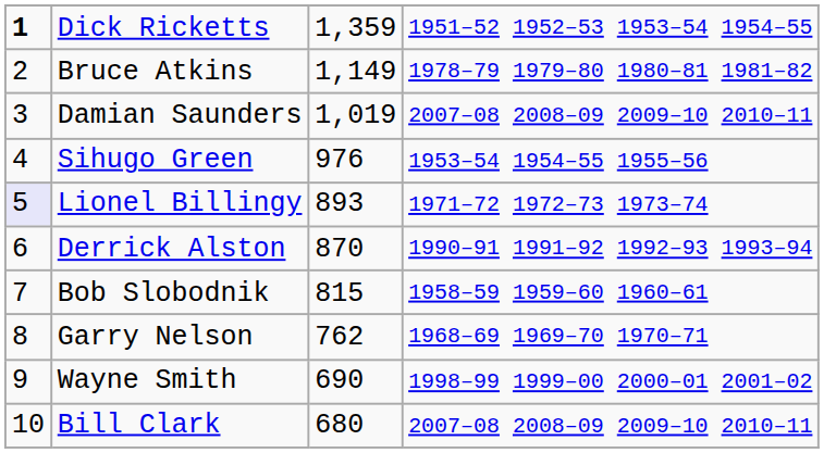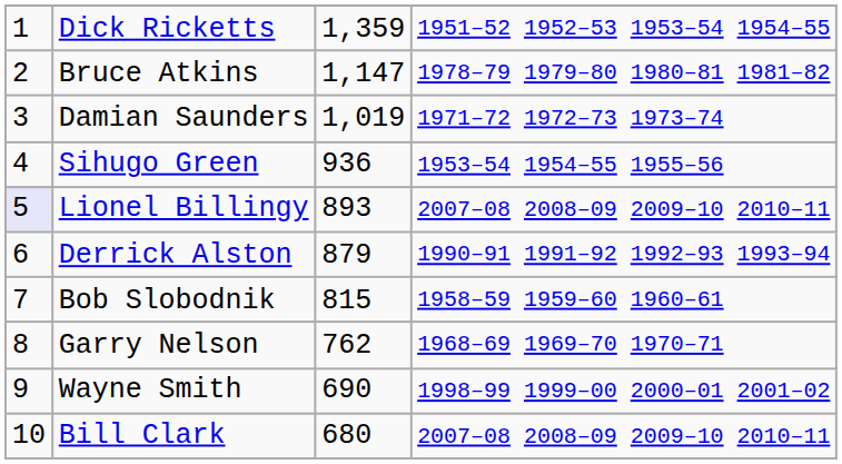Dick Ricketts | column 1: bold -> normal
Bruce Atkins | column 3: 1,149 -> 1,147
Damian Saunders | column 4: 2007–08 2008–09 2009–10 2010–11 -> 1971–72 1972–73 1973–74
Sihugo Green | column 3: 976 -> 936
Lionel Billingy | column 4: 1971–72 1972–73 1973–74 -> 2007–08 2008–09 2009–10 2010–11
Derrick Alston | column 3: 870 -> 879
